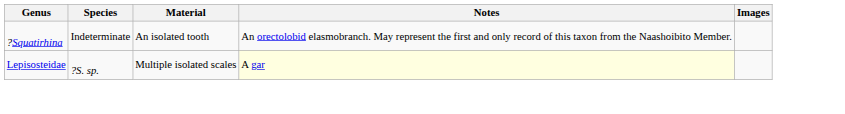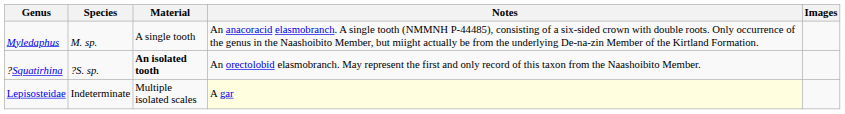+ row: Myledaphus | M. sp. | A single tooth | An anacoracid elasmobranch. A single tooth (NMMNH P-44485), consisting of a six-sided crown with double roots. Only occurrence of the genus in the Naashoibito Member, but miight actually be from the underlying De-na-zin Member of the Kirtland Formation.
?Squatirhina | Species: Indeterminate -> ?S. sp.
?Squatirhina | Material: normal -> bold
Lepisosteidae | Species: ?S. sp. -> Indeterminate
